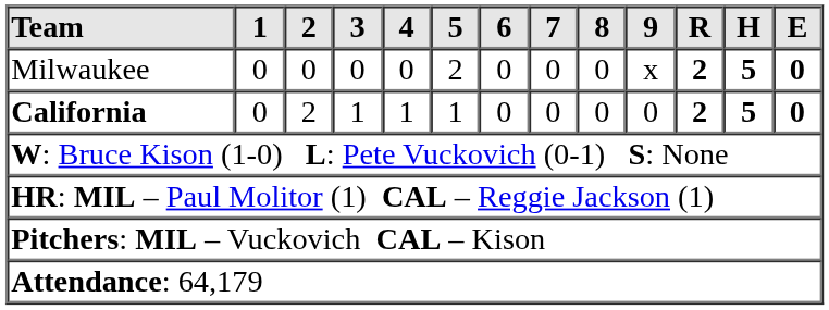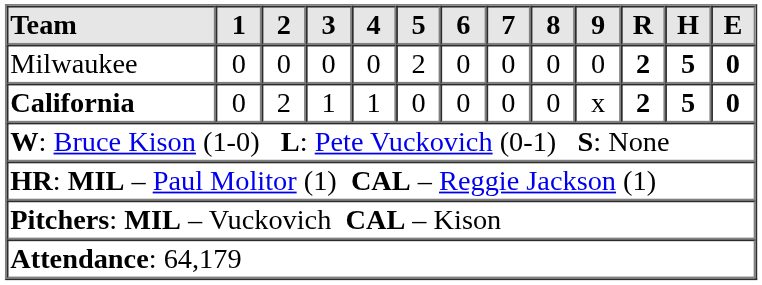Milwaukee | 9: x -> 0
California | 5: 1 -> 0
California | 9: 0 -> x
